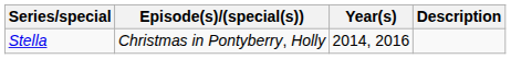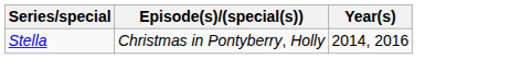- column: Description
